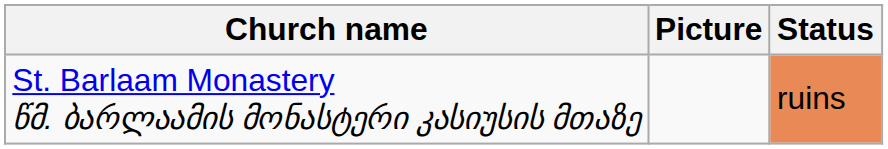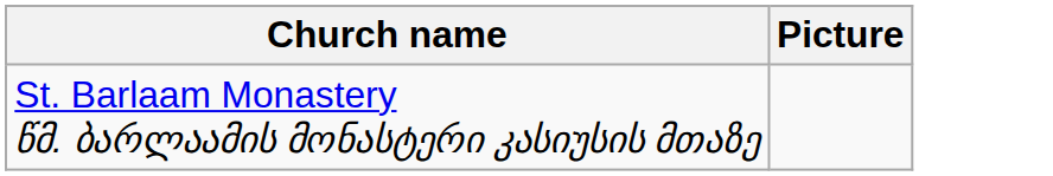- column: Status | ruins
